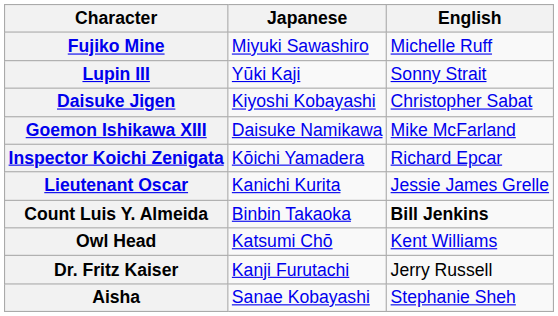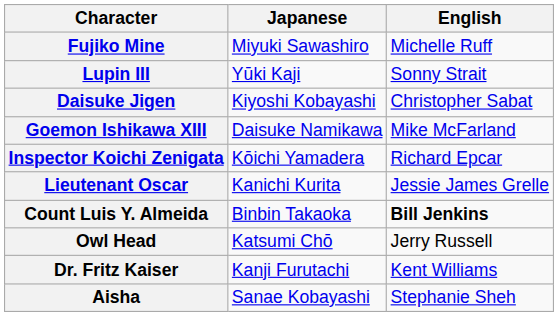Owl Head | English: Kent Williams -> Jerry Russell
Dr. Fritz Kaiser | English: Jerry Russell -> Kent Williams
